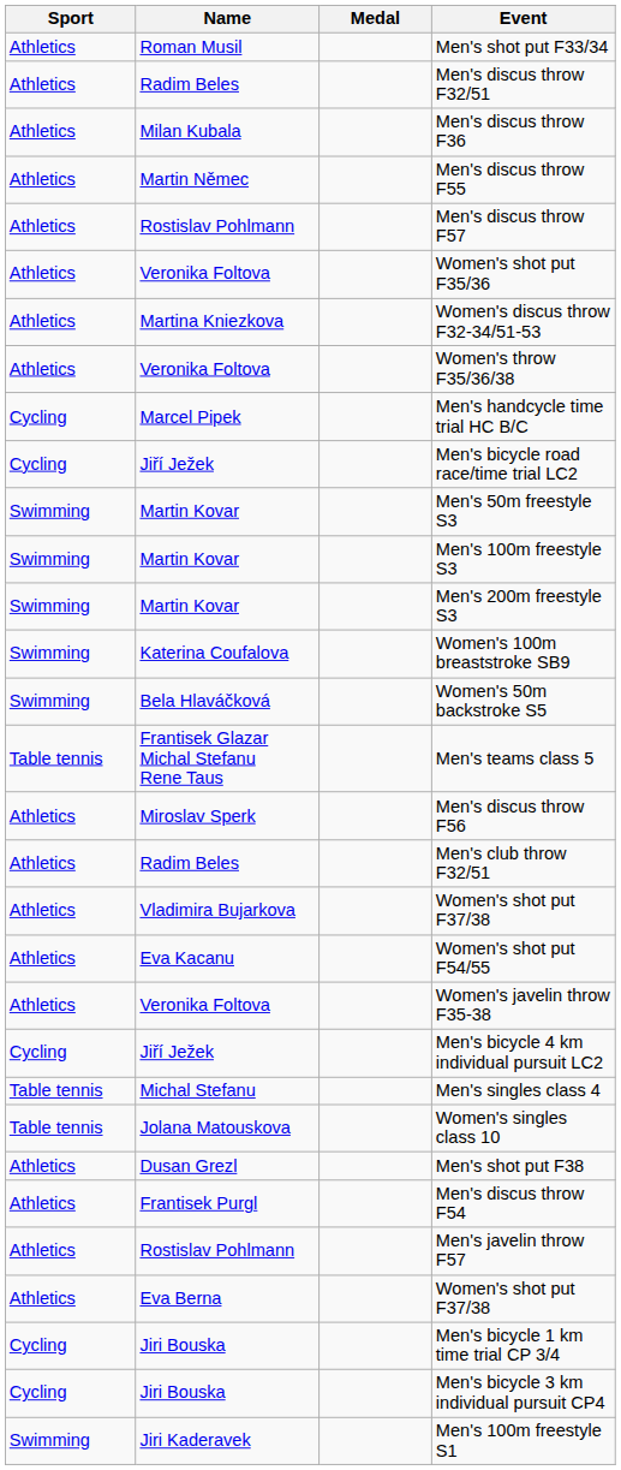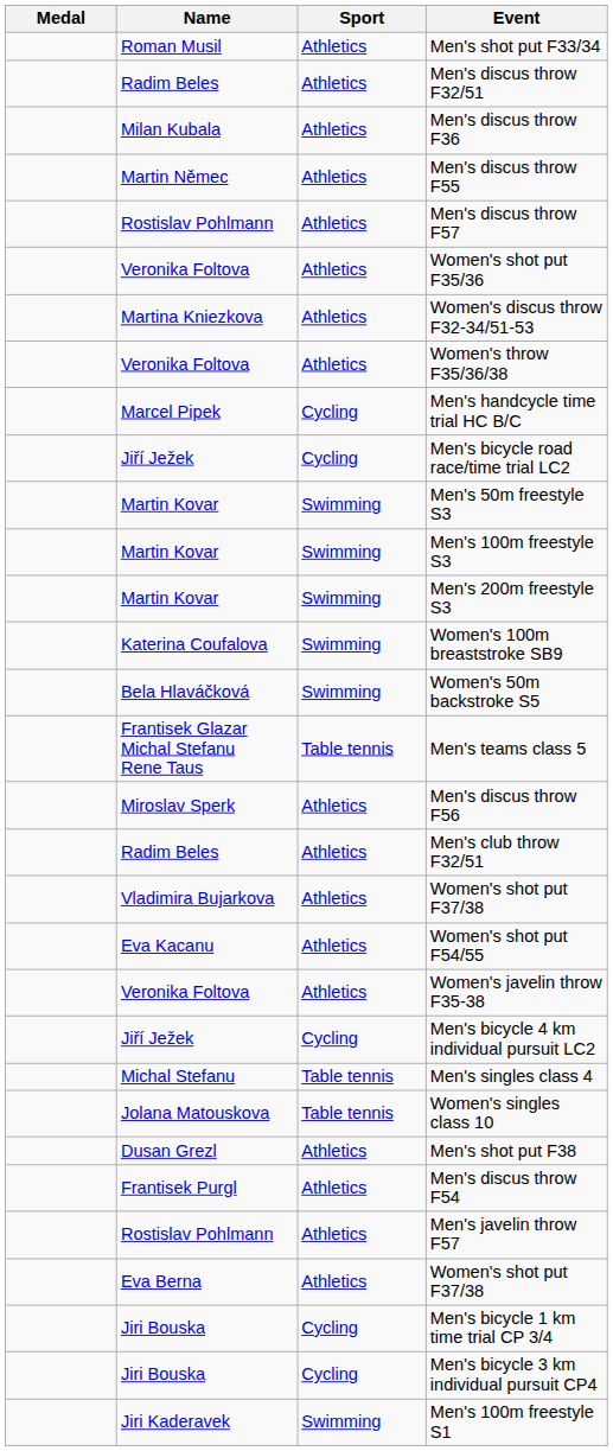columns swapped: Medal <-> Sport
